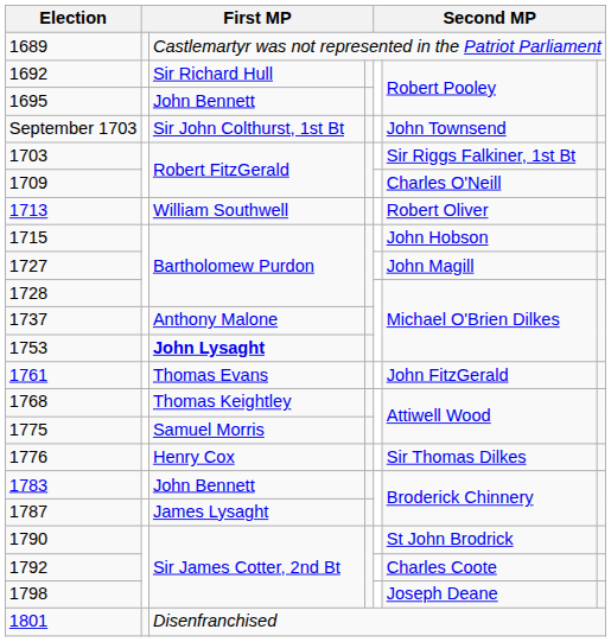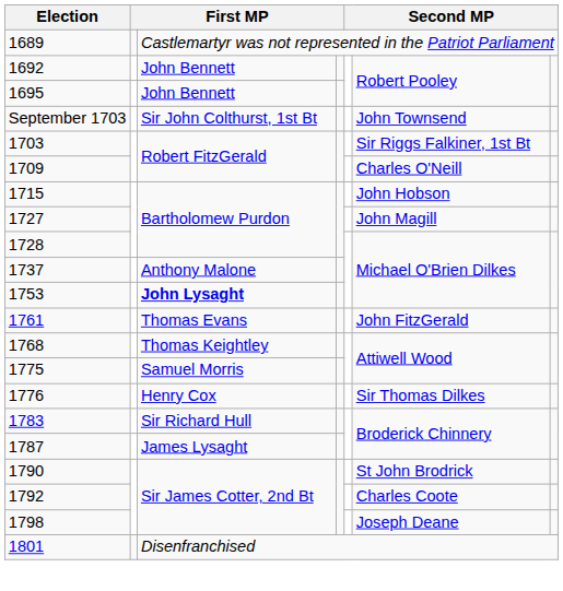1692 | column 3: Sir Richard Hull -> John Bennett
- row: 1713 | William Southwell | Robert Oliver
1783 | column 3: John Bennett -> Sir Richard Hull
